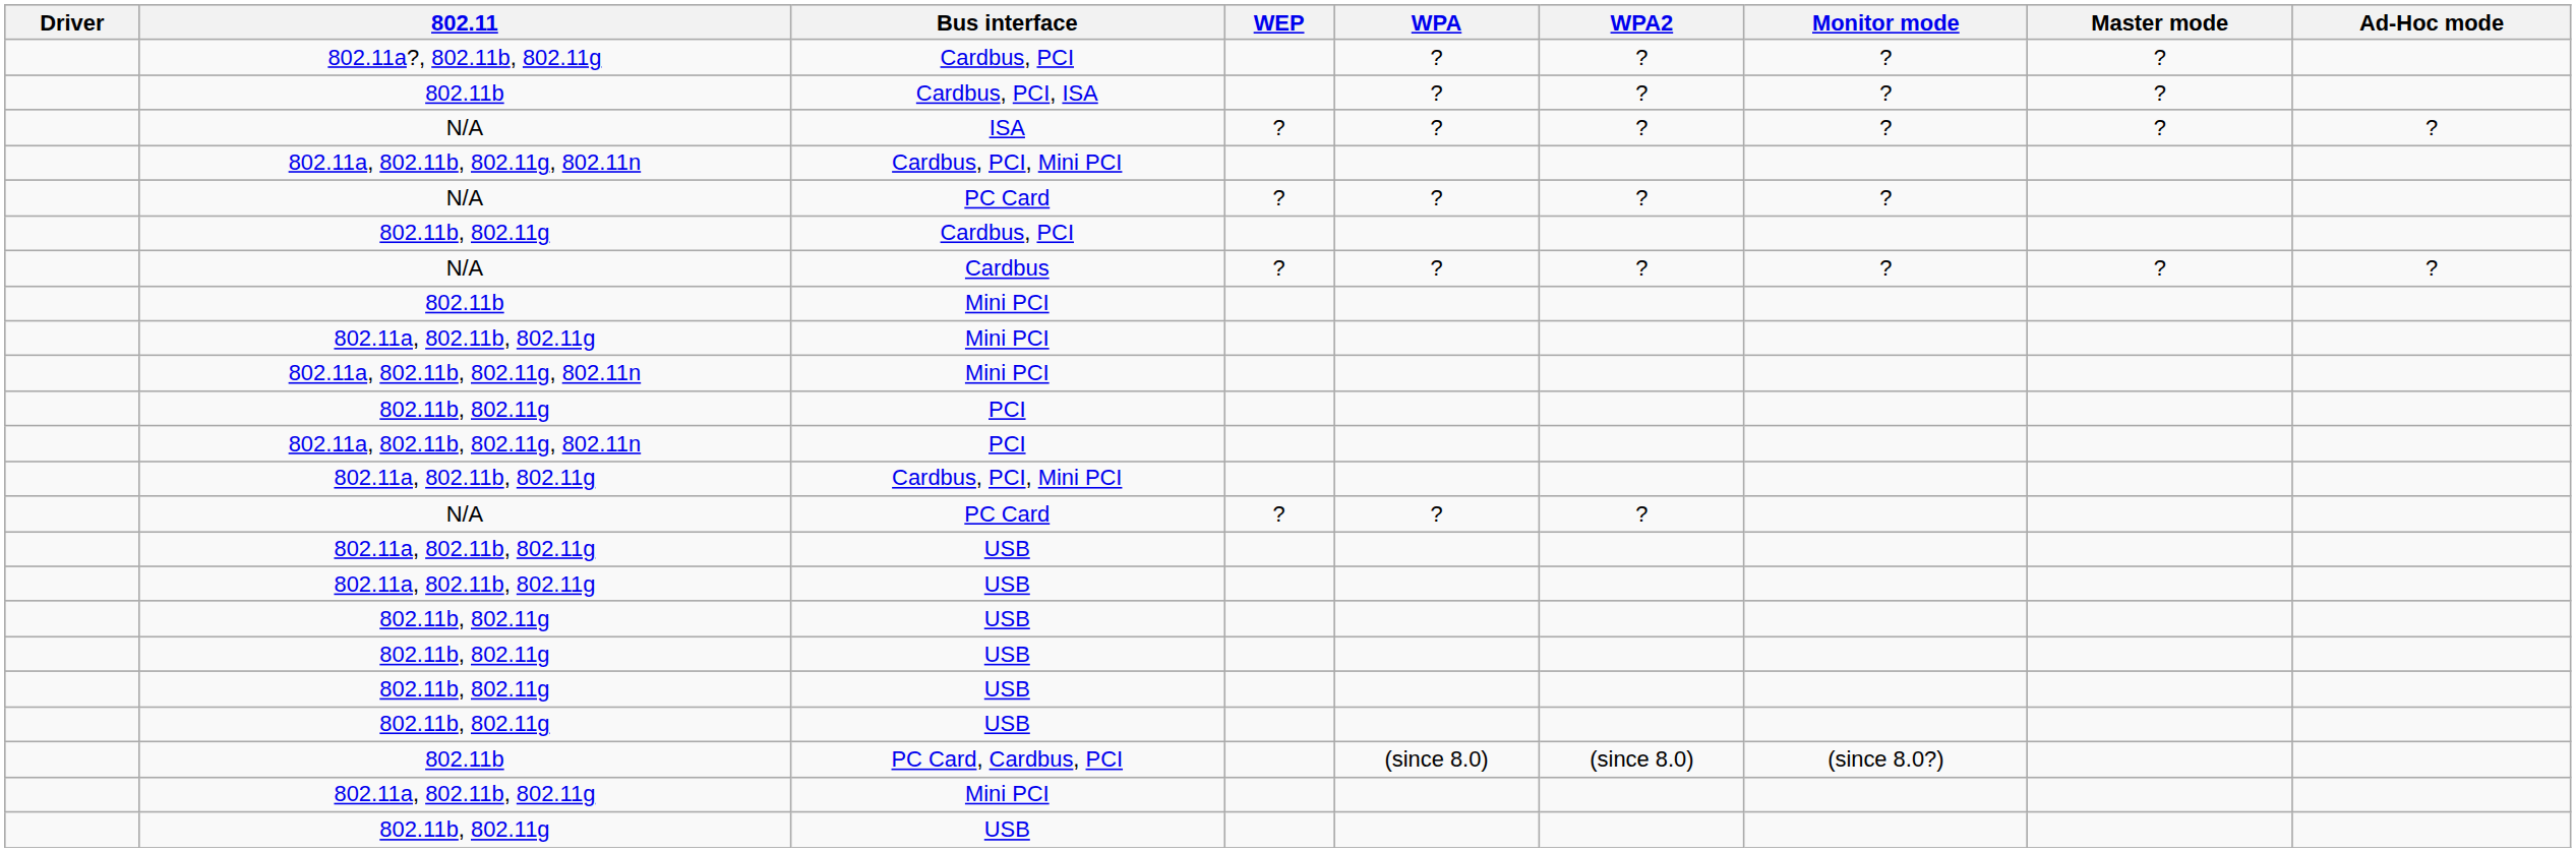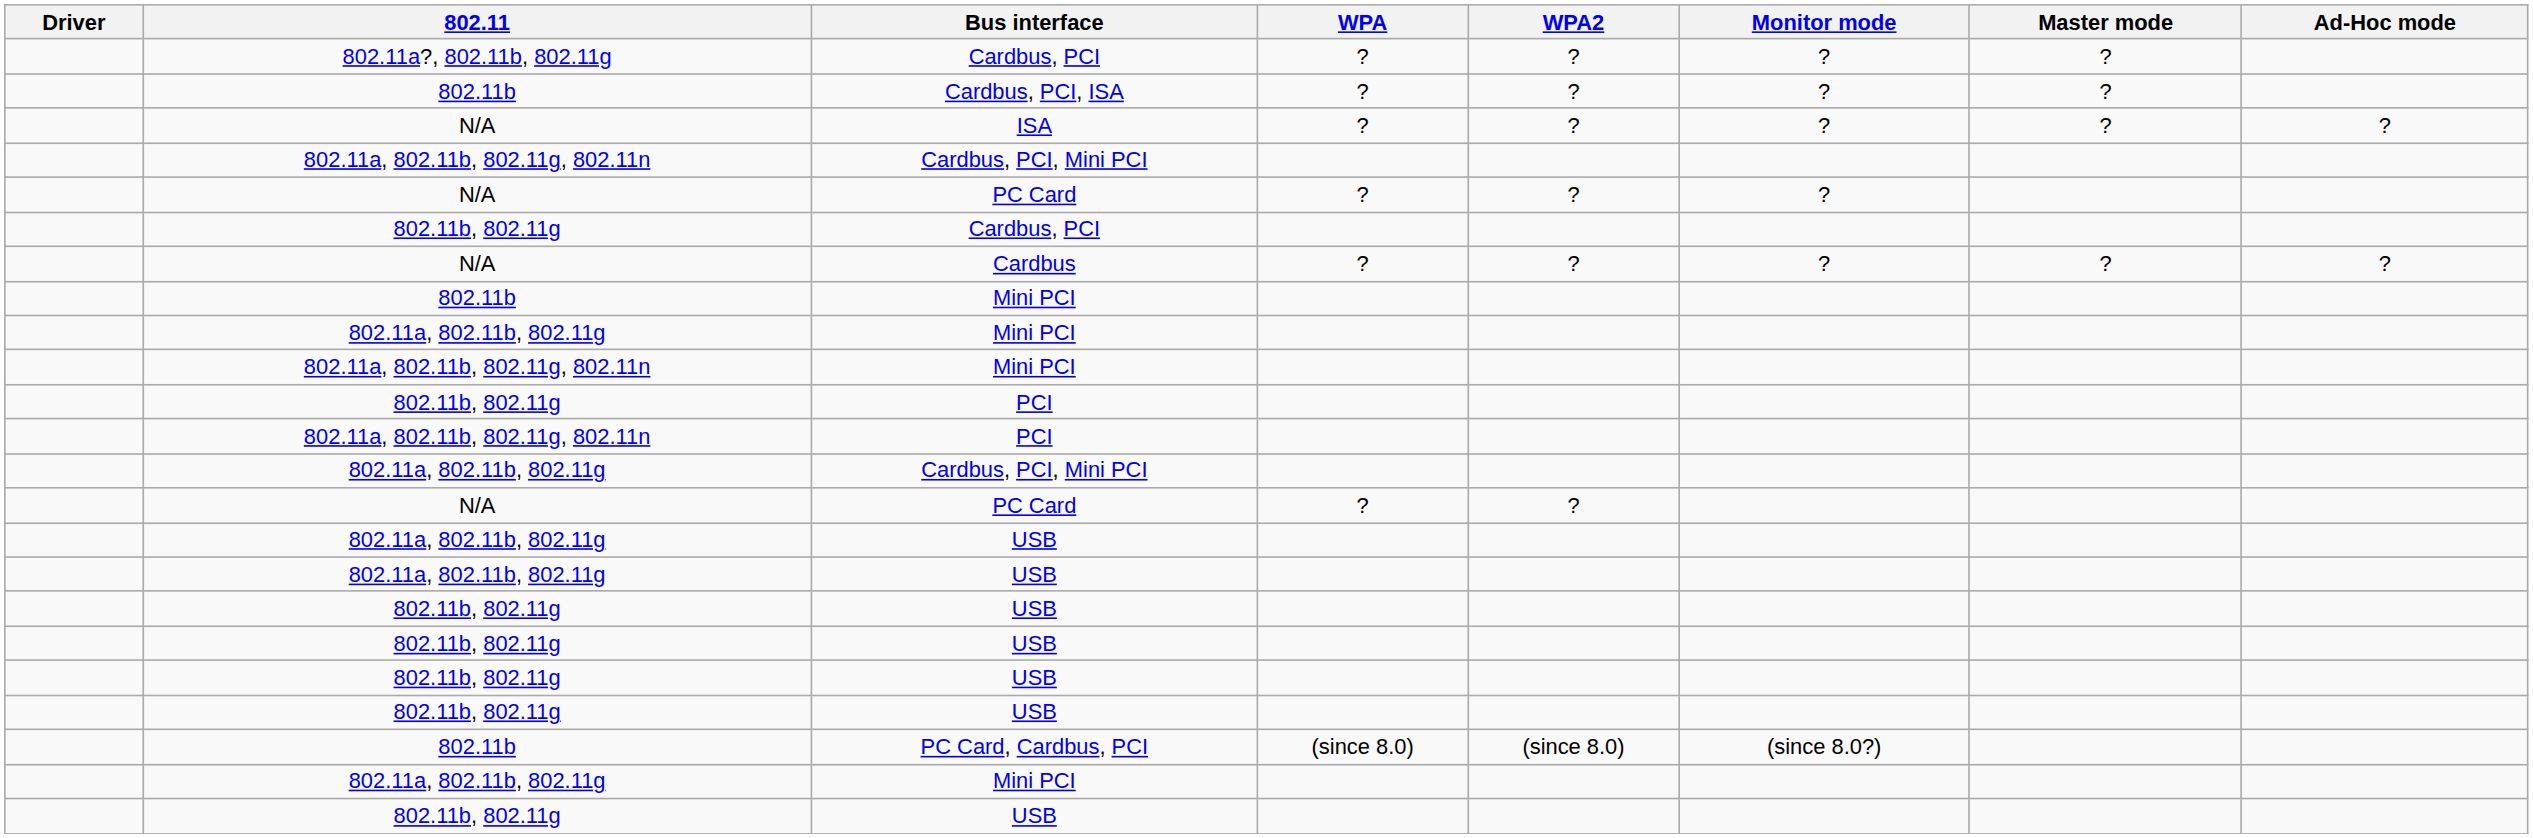- column: WEP | ? | ? | ? | ?
